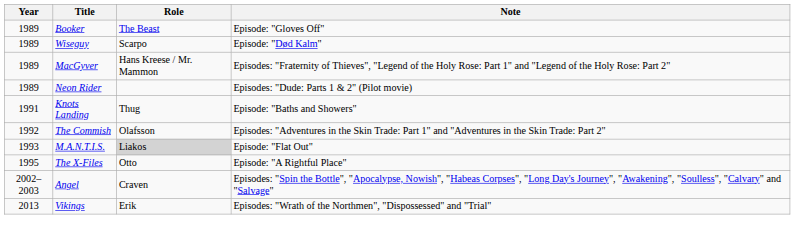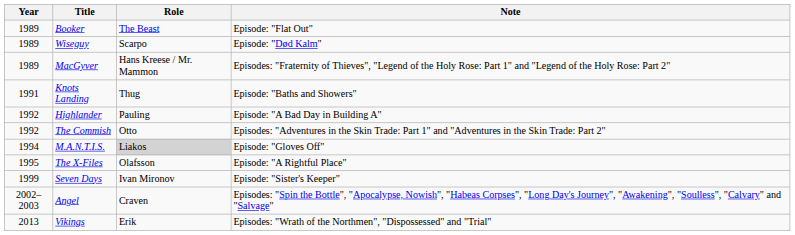Booker | Note: Episode: "Gloves Off" -> Episode: "Flat Out"
- row: 1989 | Neon Rider | Episodes: "Dude: Parts 1 & 2" (Pilot movie)
+ row: 1992 | Highlander | Pauling | Episode: "A Bad Day in Building A"
The Commish | Role: Olafsson -> Otto
M.A.N.T.I.S. | Year: 1993 -> 1994
M.A.N.T.I.S. | Note: Episode: "Flat Out" -> Episode: "Gloves Off"
The X-Files | Role: Otto -> Olafsson
+ row: 1999 | Seven Days | Ivan Mironov | Episode: "Sister's Keeper"
